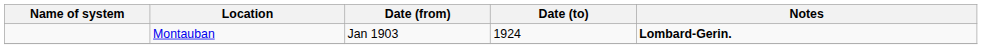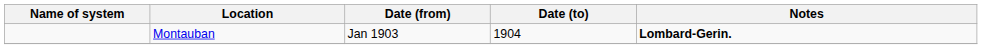Montauban | Date (to): 1924 -> 1904
